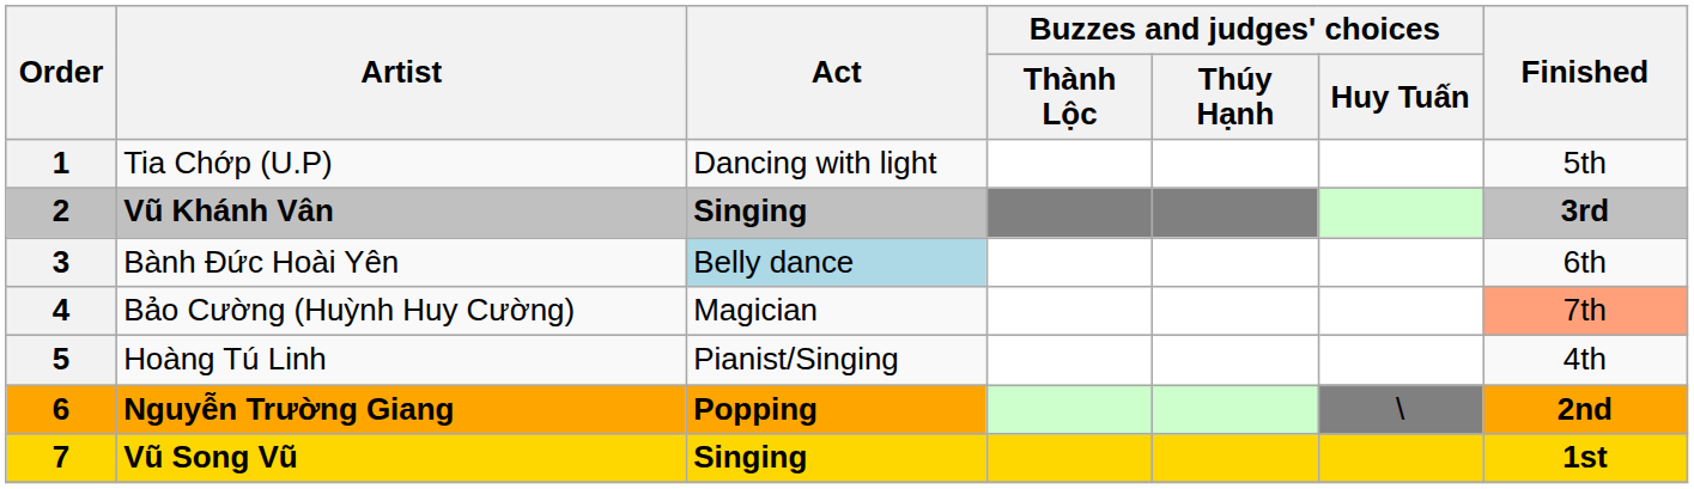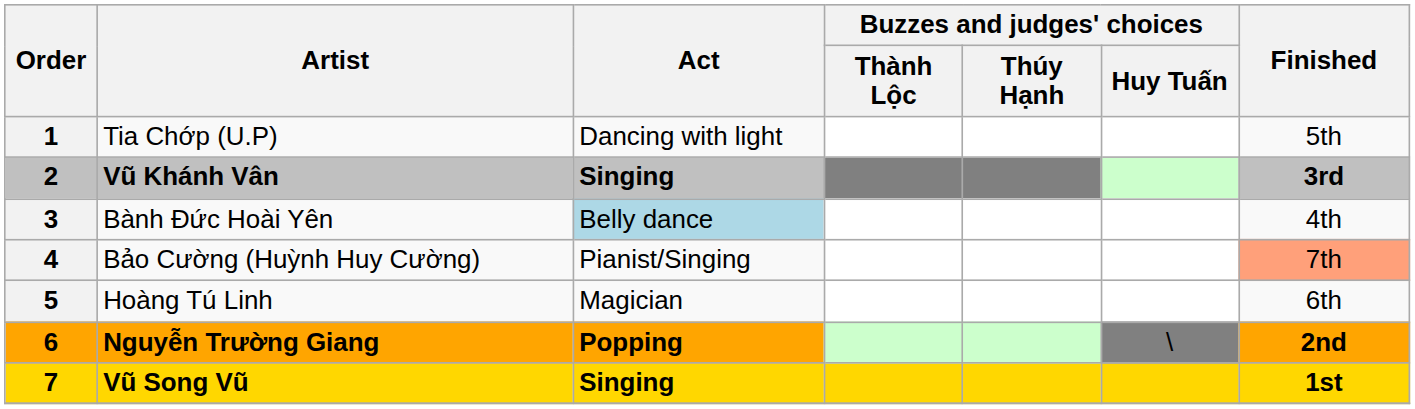Bành Đức Hoài Yên | Finished: 6th -> 4th
Bảo Cường (Huỳnh Huy Cường) | Act: Magician -> Pianist/Singing
Hoàng Tú Linh | Act: Pianist/Singing -> Magician
Hoàng Tú Linh | Finished: 4th -> 6th
